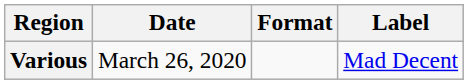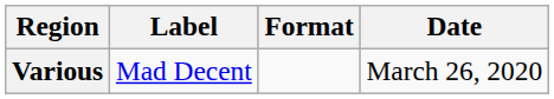columns swapped: Date <-> Label
